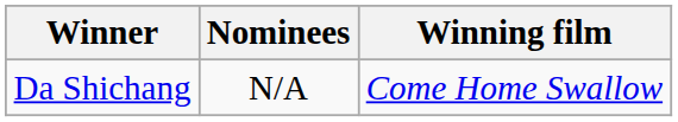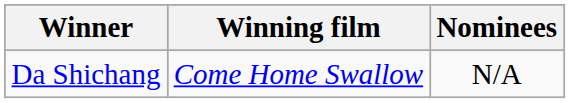columns swapped: Winning film <-> Nominees
